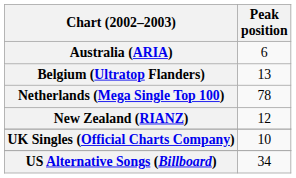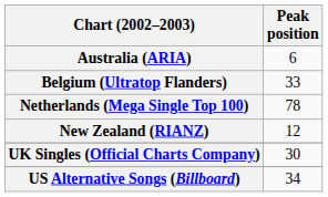Belgium (Ultratop Flanders) | Peak position: 13 -> 33
UK Singles (Official Charts Company) | Peak position: 10 -> 30
